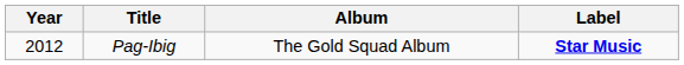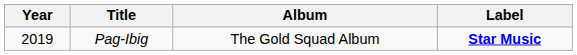Pag-Ibig | Year: 2012 -> 2019
